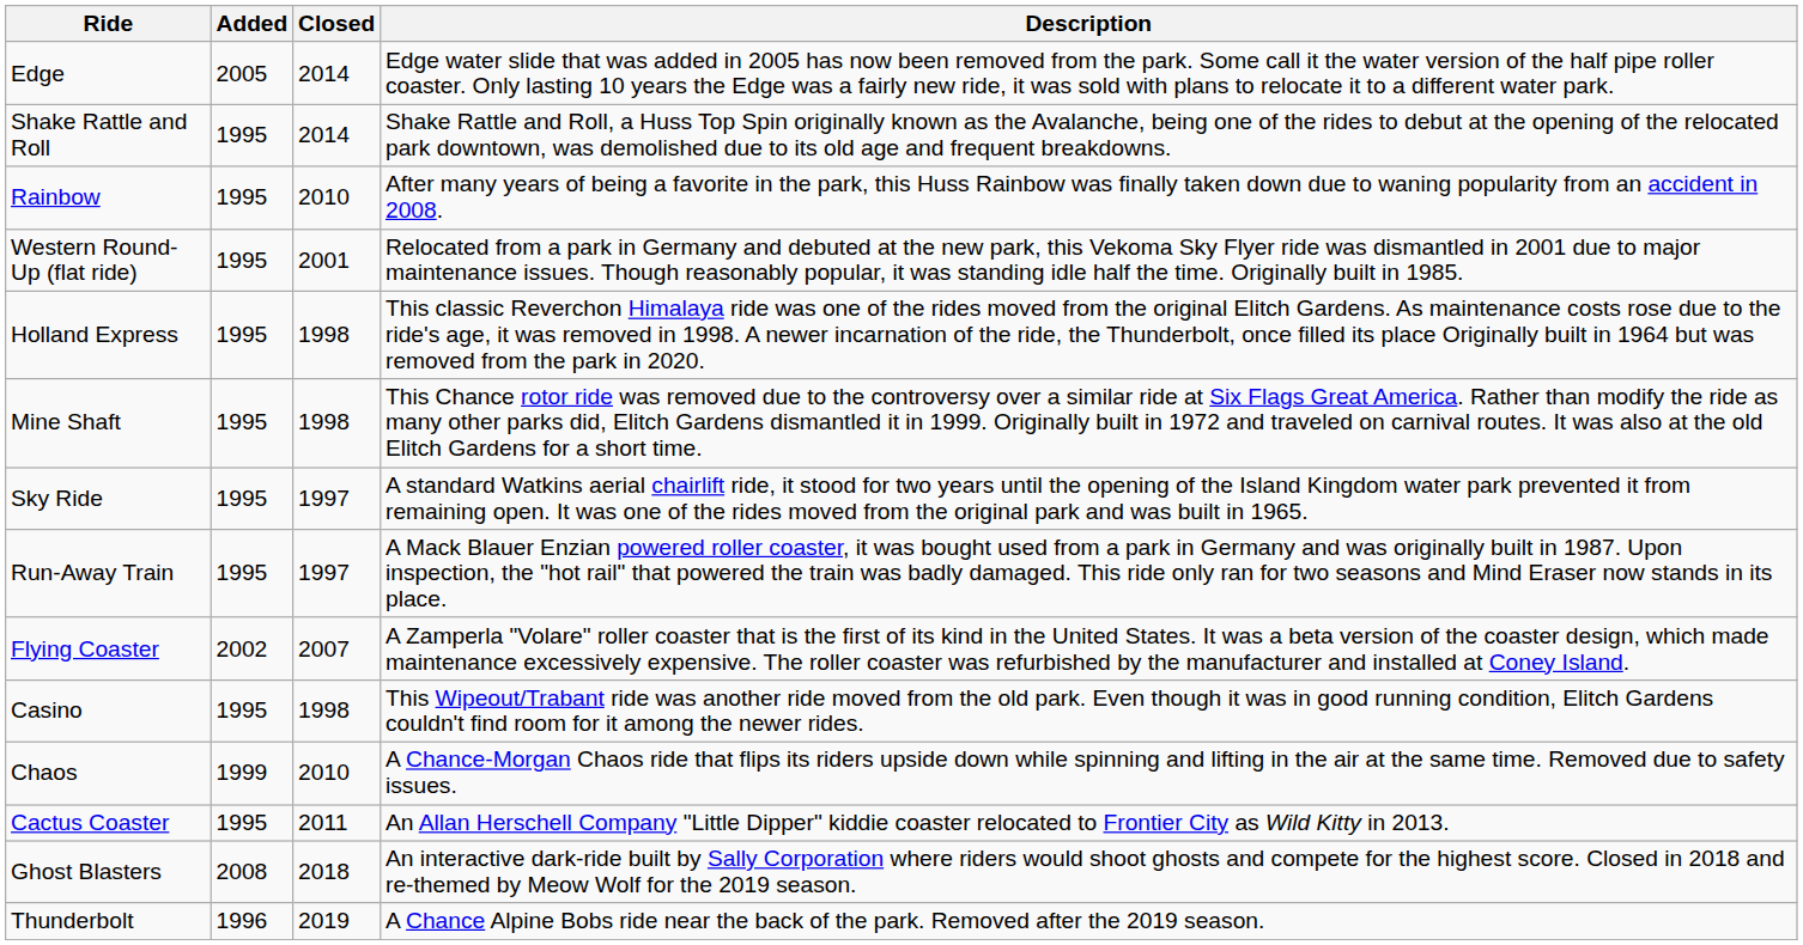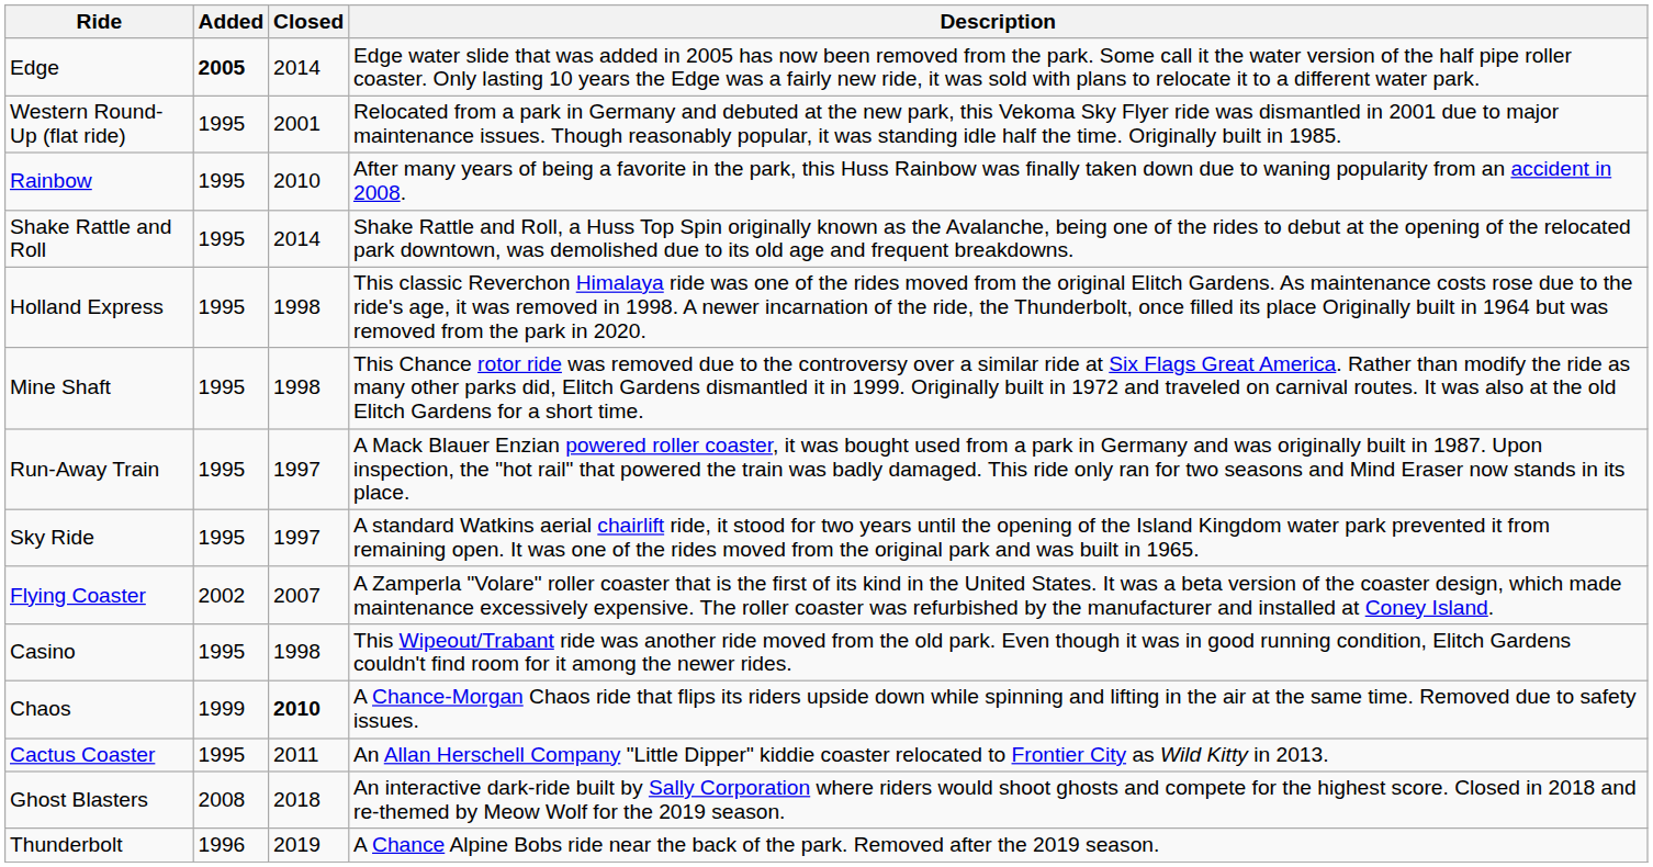Edge | Added: normal -> bold
rows swapped: Shake Rattle and Roll <-> Western Round-Up (flat ride)
rows swapped: Sky Ride <-> Run-Away Train
Chaos | Closed: normal -> bold
